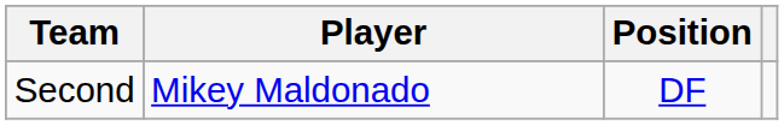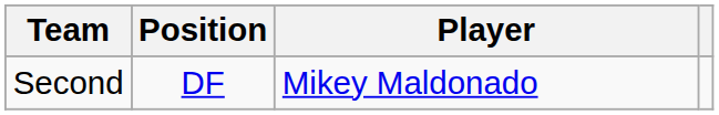columns swapped: Position <-> Player
